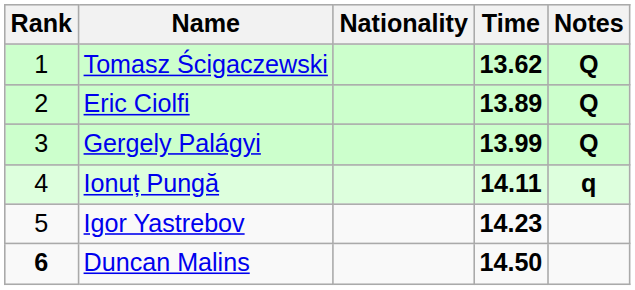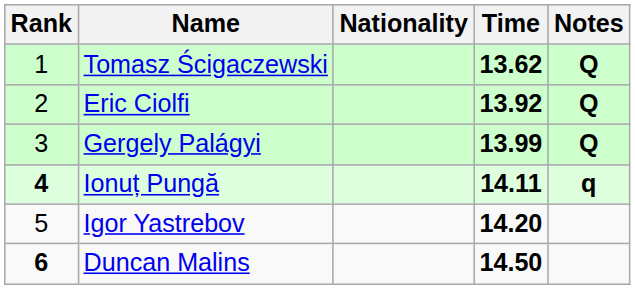Eric Ciolfi | Time: 13.89 -> 13.92
Ionuț Pungă | Rank: normal -> bold
Igor Yastrebov | Time: 14.23 -> 14.20
